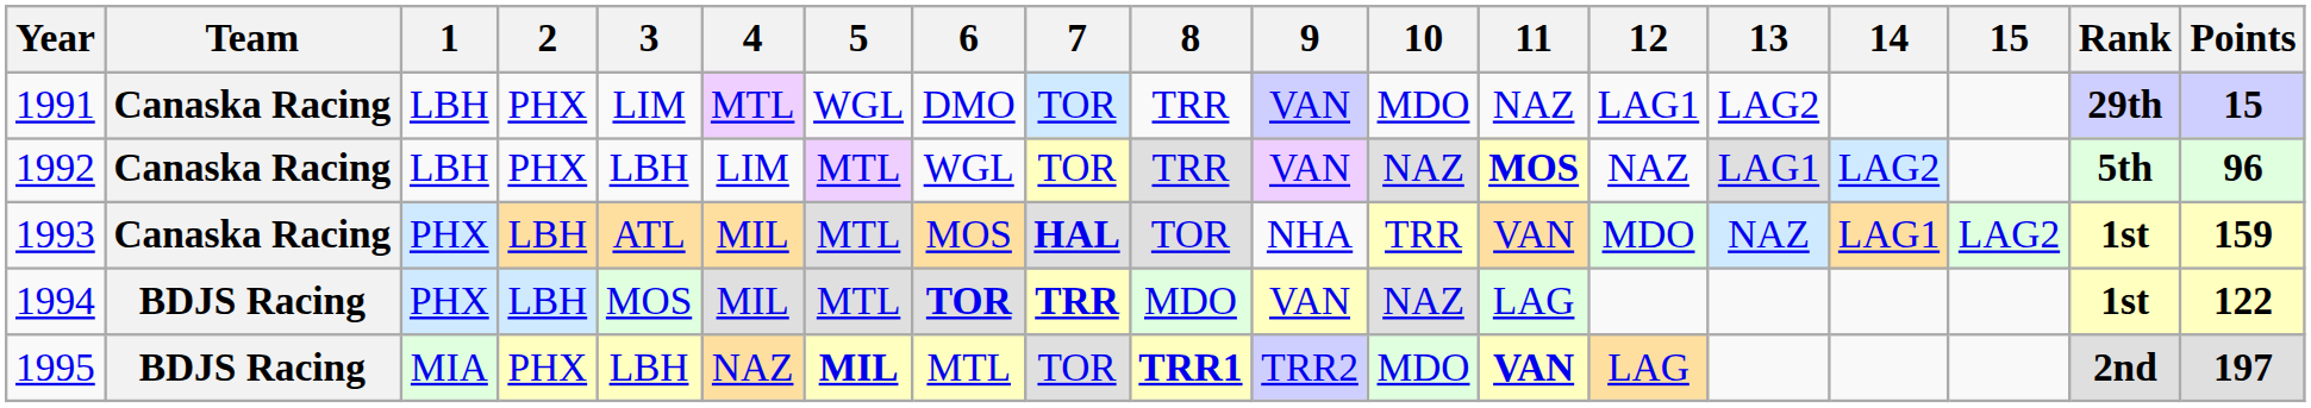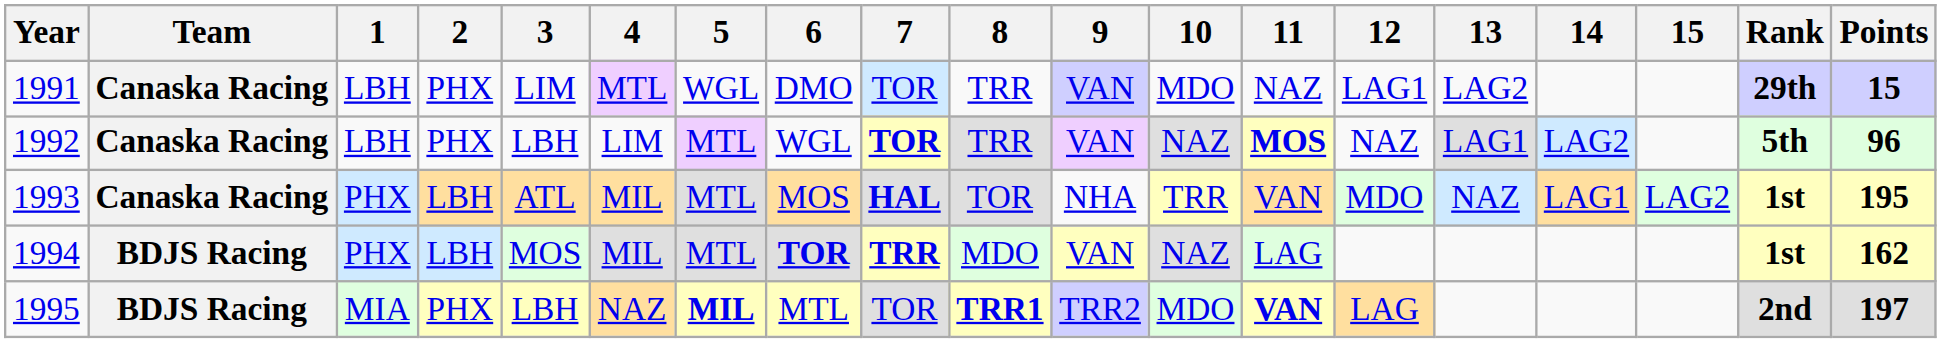1992 | 7: normal -> bold
1993 | Points: 159 -> 195
1994 | Points: 122 -> 162
